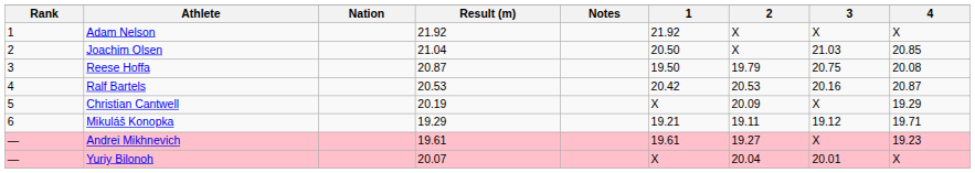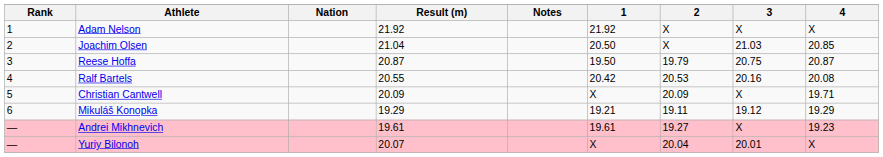Reese Hoffa | 4: 20.08 -> 20.87
Ralf Bartels | Result (m): 20.53 -> 20.55
Ralf Bartels | 4: 20.87 -> 20.08
Christian Cantwell | Result (m): 20.19 -> 20.09
Christian Cantwell | 4: 19.29 -> 19.71
Mikuláš Konopka | 4: 19.71 -> 19.29
